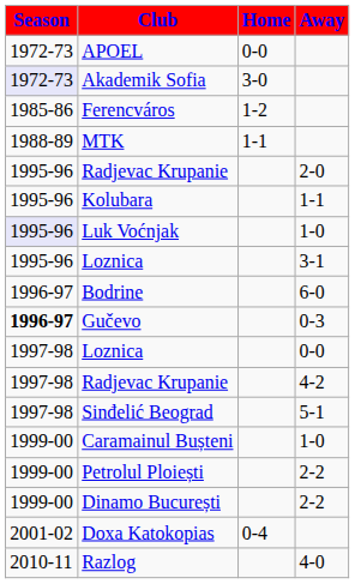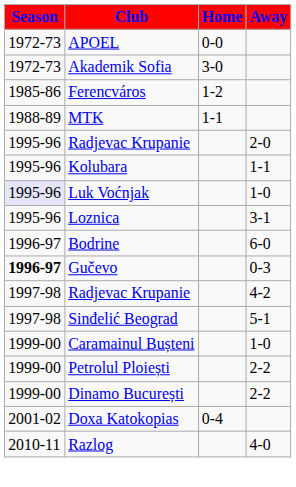Akademik Sofia | Season: lavender background -> no background
- row: 1997-98 | Loznica | 0-0
